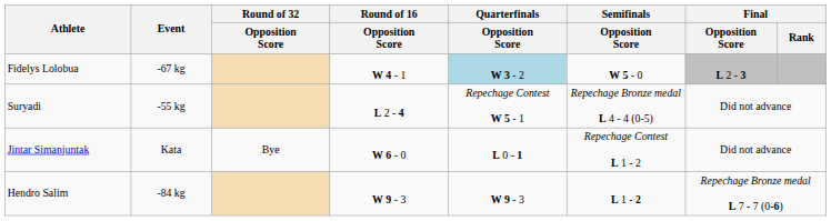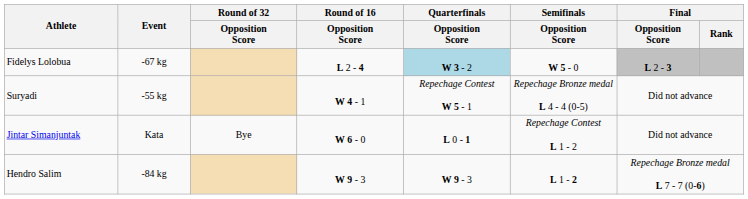Fidelys Lolobua | Round of 16 / Opposition Score: W 4 - 1 -> L 2 - 4
Suryadi | Round of 16 / Opposition Score: L 2 - 4 -> W 4 - 1
